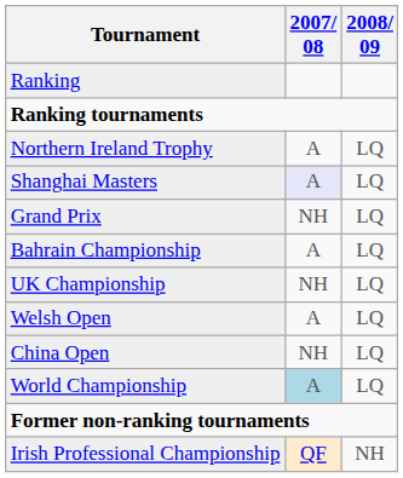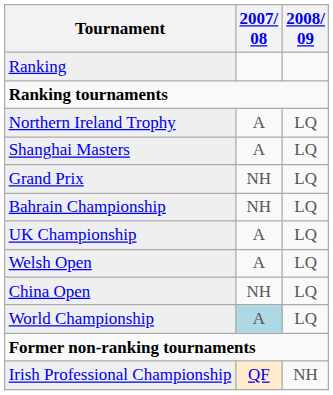Shanghai Masters | 2007/ 08: lavender background -> no background
Bahrain Championship | 2007/ 08: A -> NH
UK Championship | 2007/ 08: NH -> A
